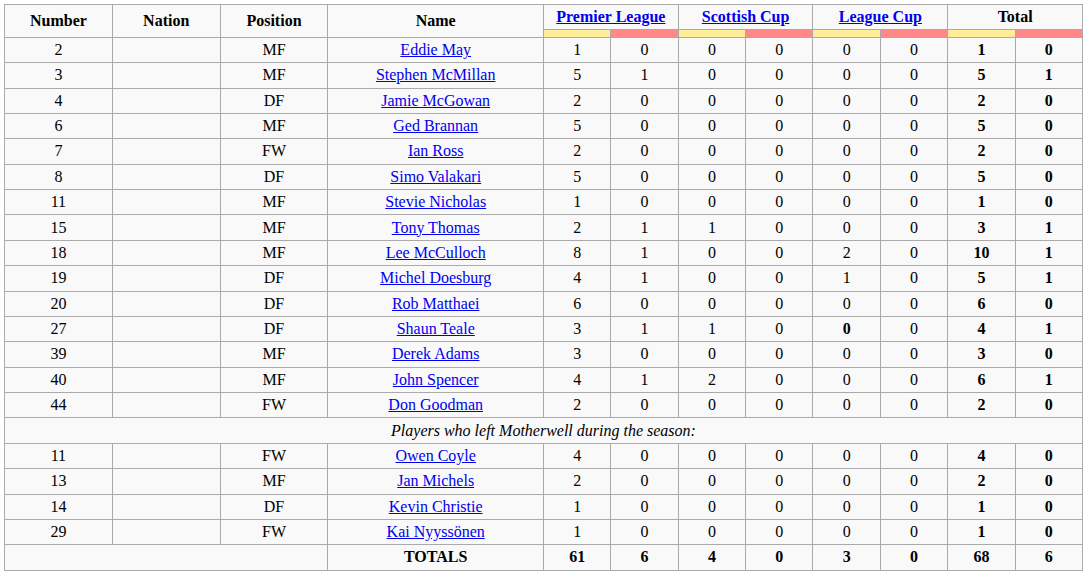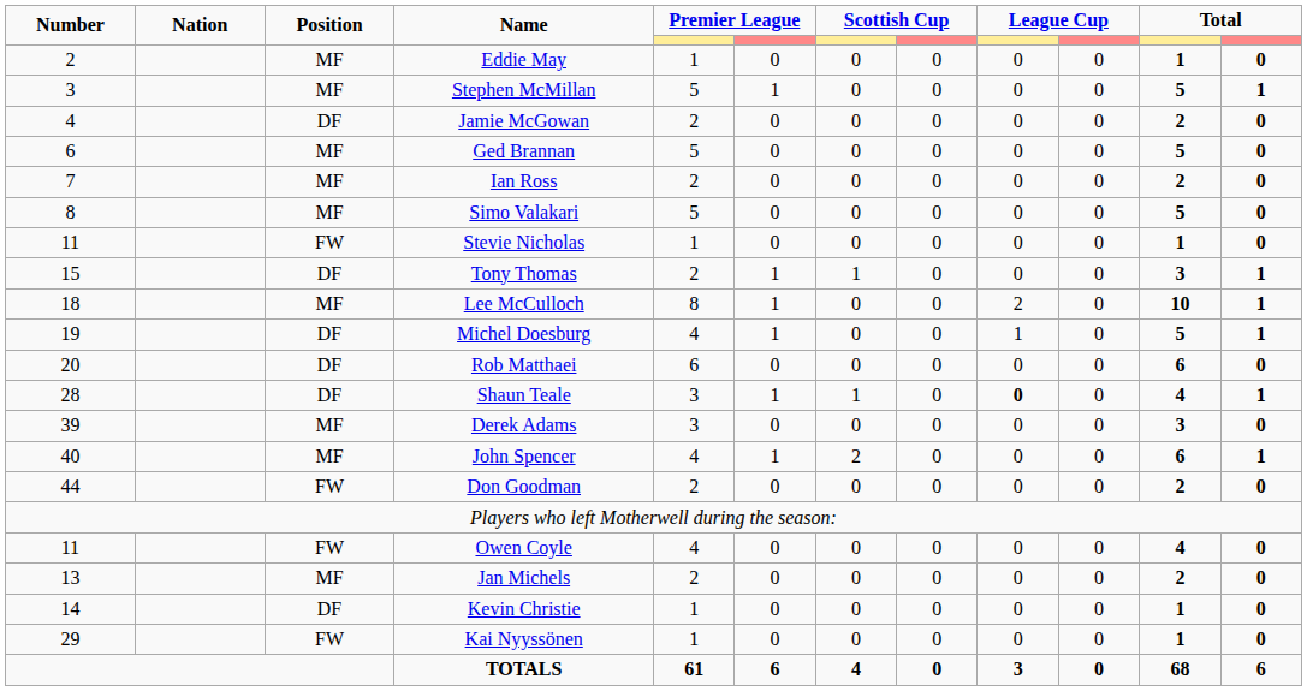Ian Ross | Position: FW -> MF
Simo Valakari | Position: DF -> MF
Stevie Nicholas | Position: MF -> FW
Tony Thomas | Position: MF -> DF
Shaun Teale | Number: 27 -> 28
